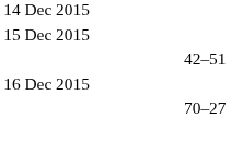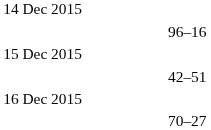+ row: 96–16
